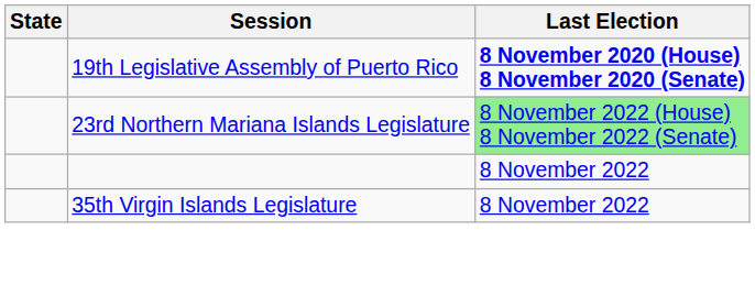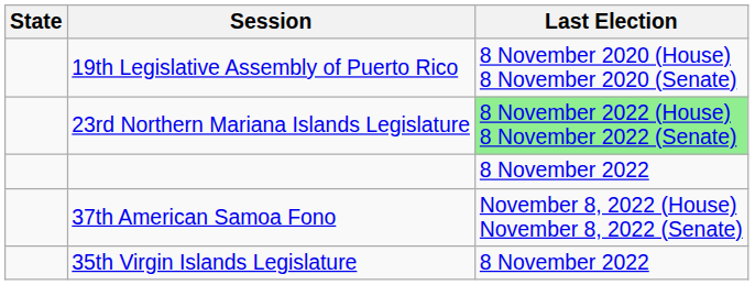19th Legislative Assembly of Puerto Rico | Last Election: bold -> normal
+ row: 37th American Samoa Fono | November 8, 2022 (House) November 8, 2022 (Senate)
